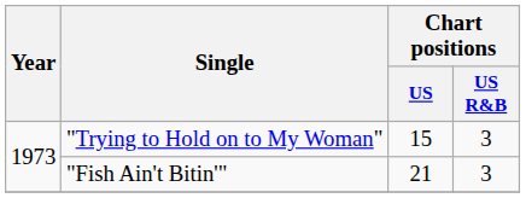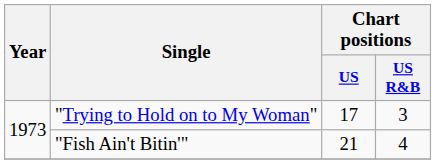"Trying to Hold on to My Woman" | Chart positions / US: 15 -> 17
"Fish Ain't Bitin'" | Chart positions / US R&B: 3 -> 4
